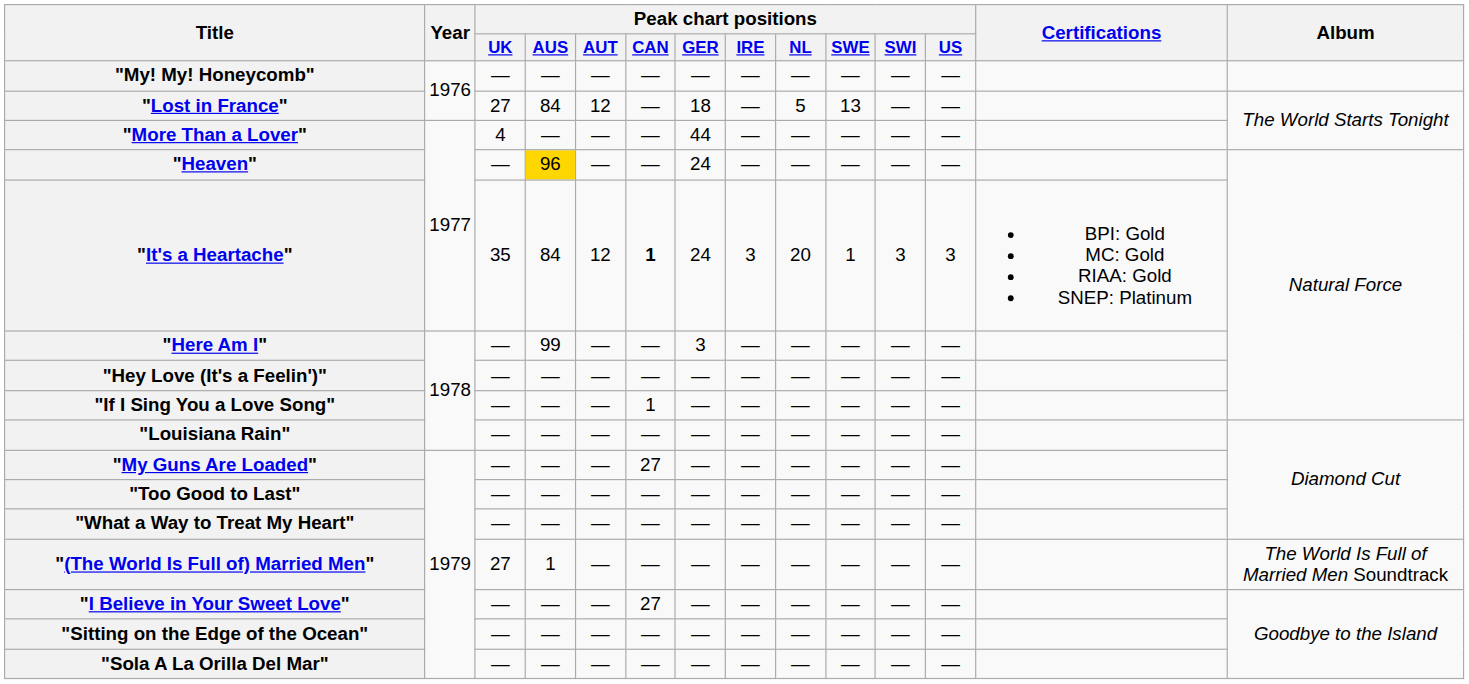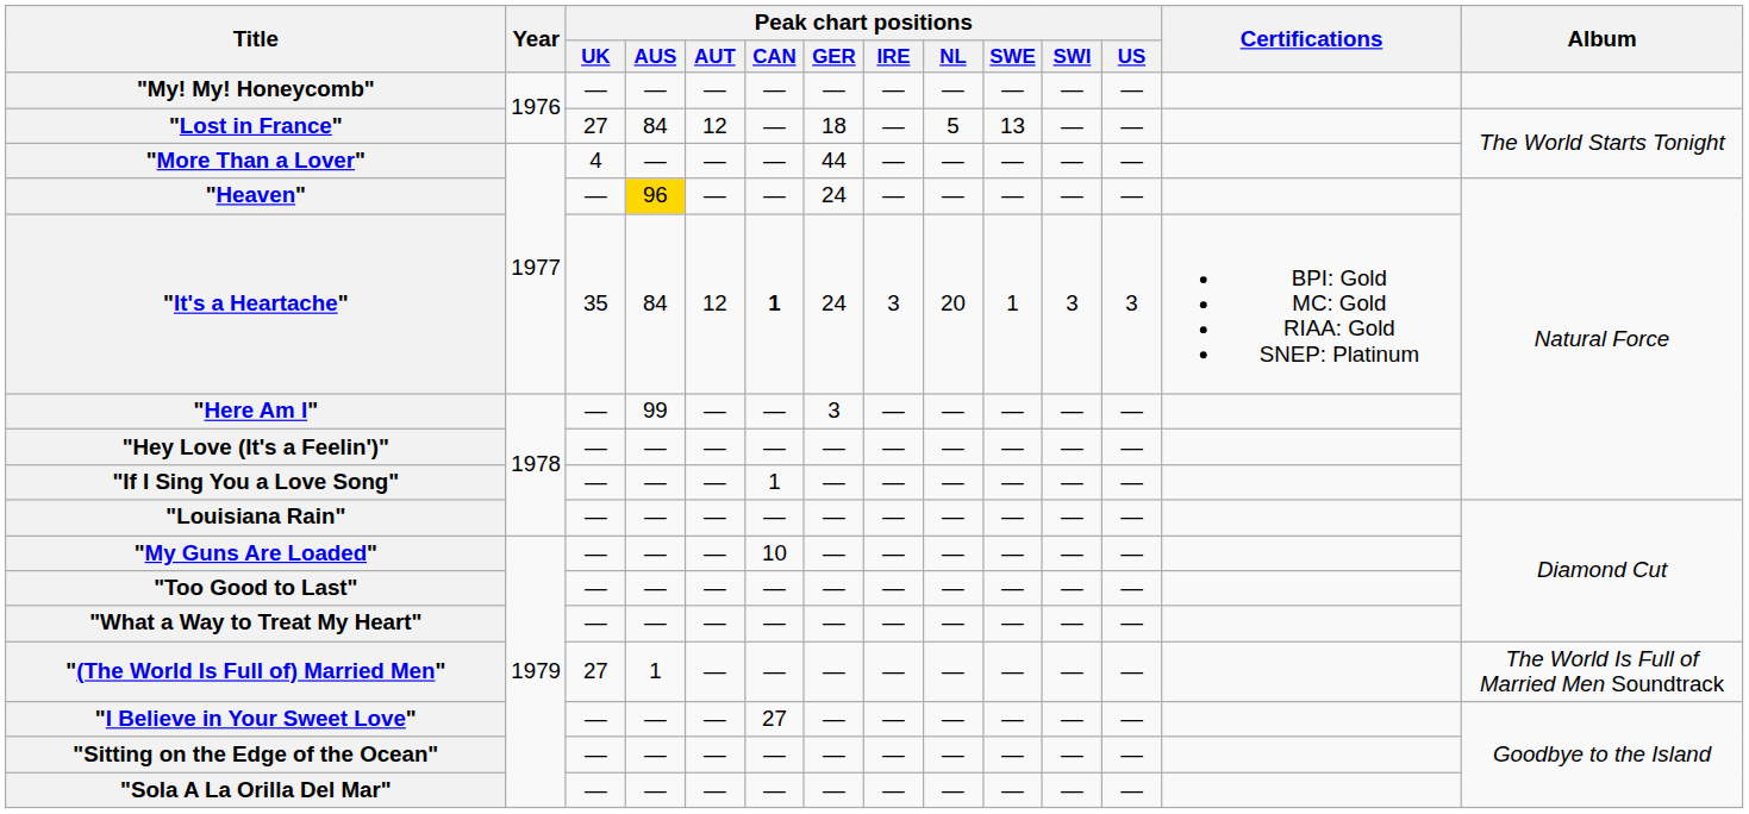"My Guns Are Loaded" | Peak chart positions / CAN: 27 -> 10
